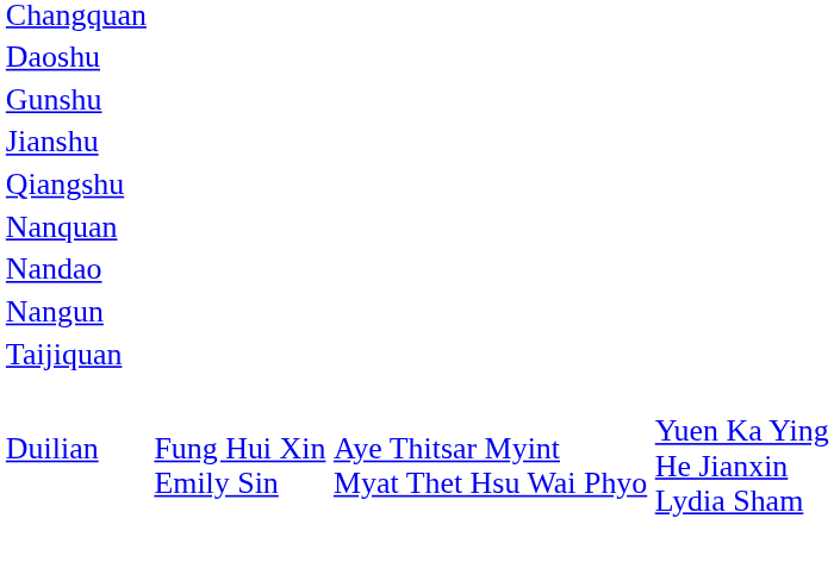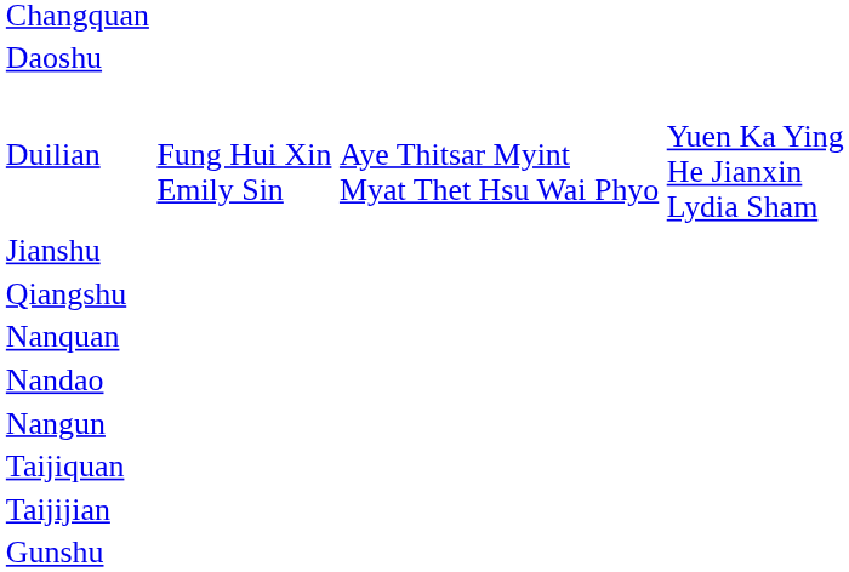rows swapped: Gunshu <-> Duilian
+ row: Taijijian
